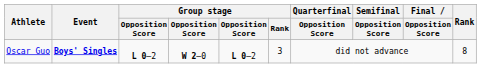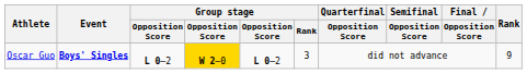Oscar Guo | column 4: no background -> gold background
Oscar Guo | Rank: 8 -> 9
